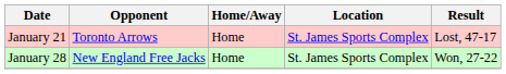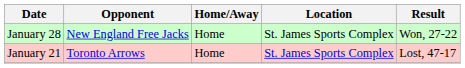rows swapped: January 21 <-> January 28
